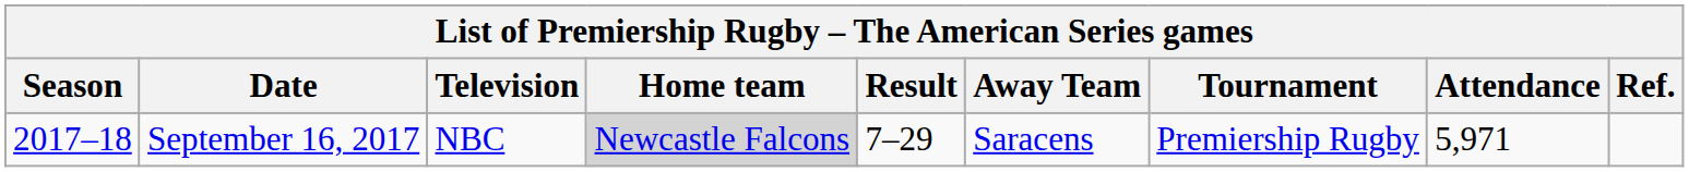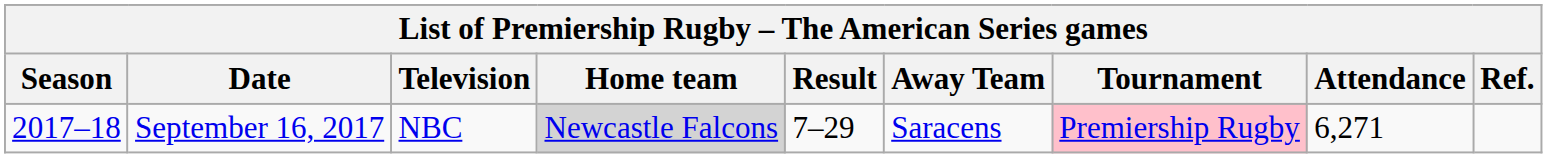September 16, 2017 | Tournament: no background -> pink background
September 16, 2017 | Attendance: 5,971 -> 6,271
